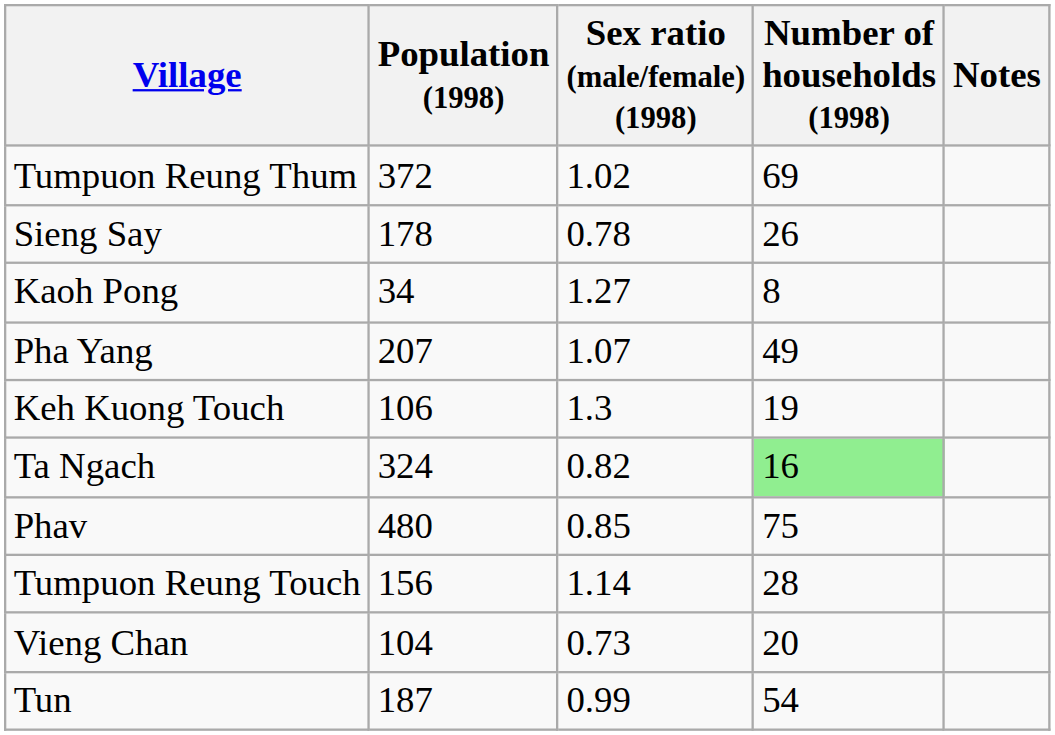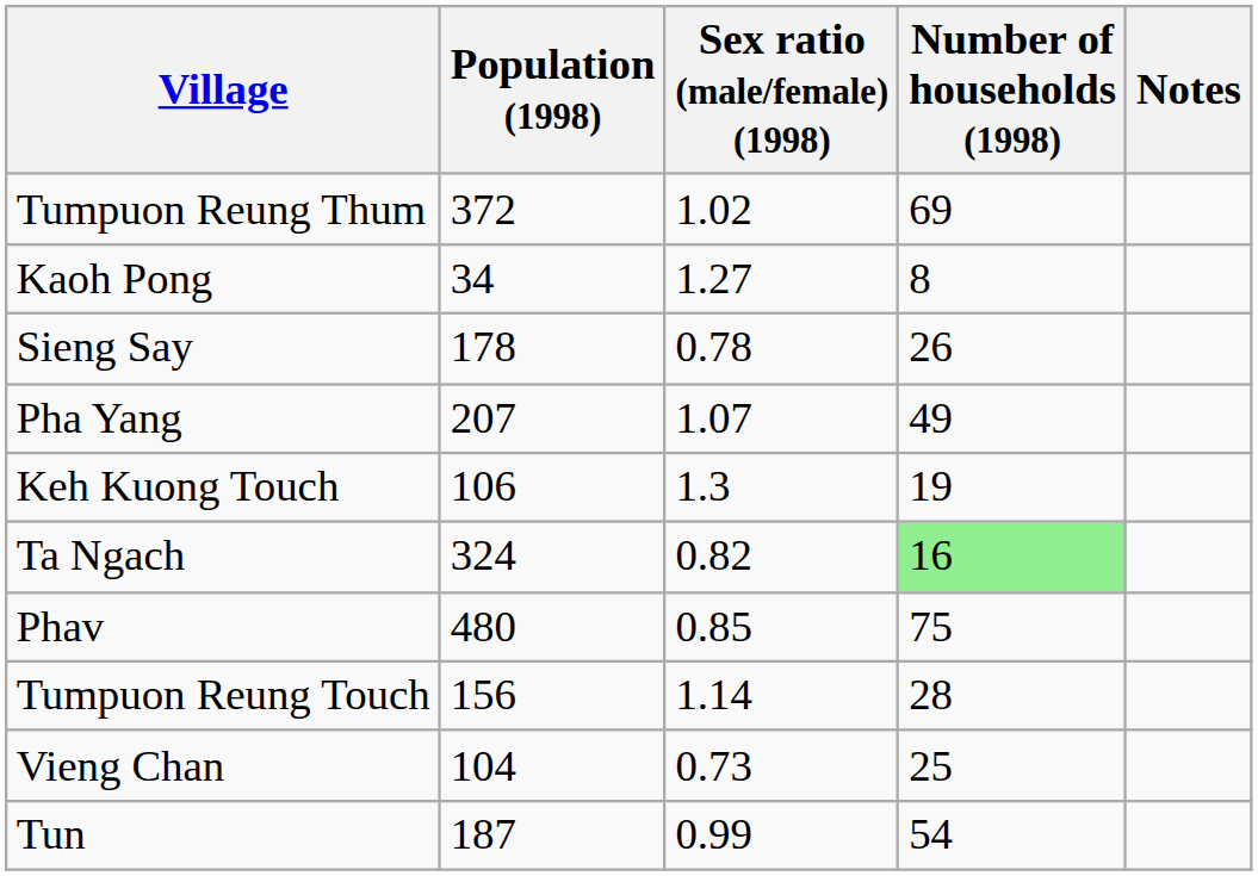rows swapped: Kaoh Pong <-> Sieng Say
Vieng Chan | Number of households (1998): 20 -> 25
